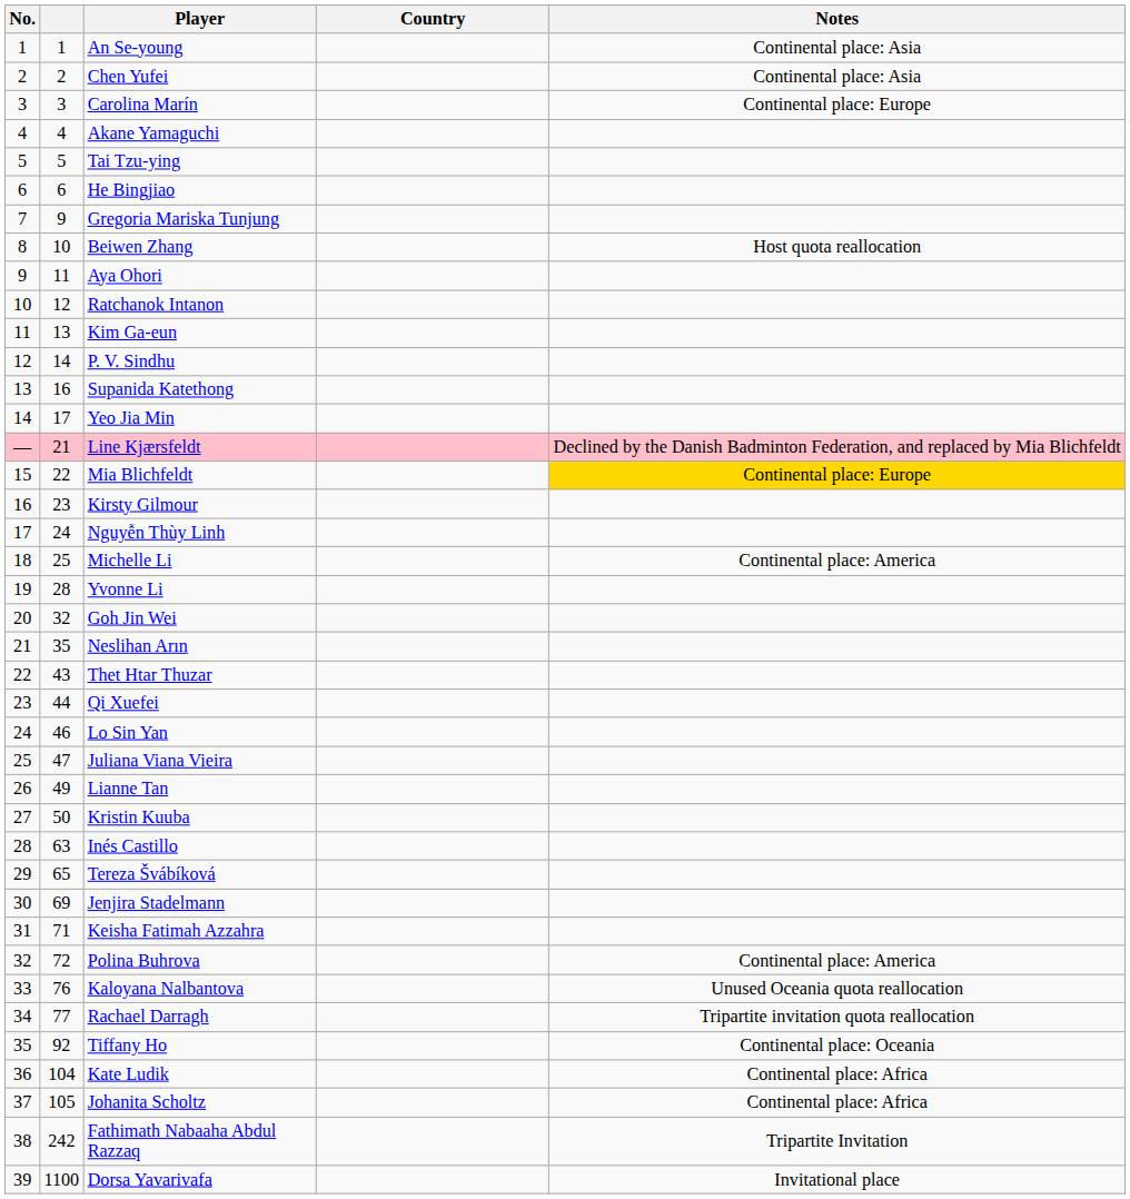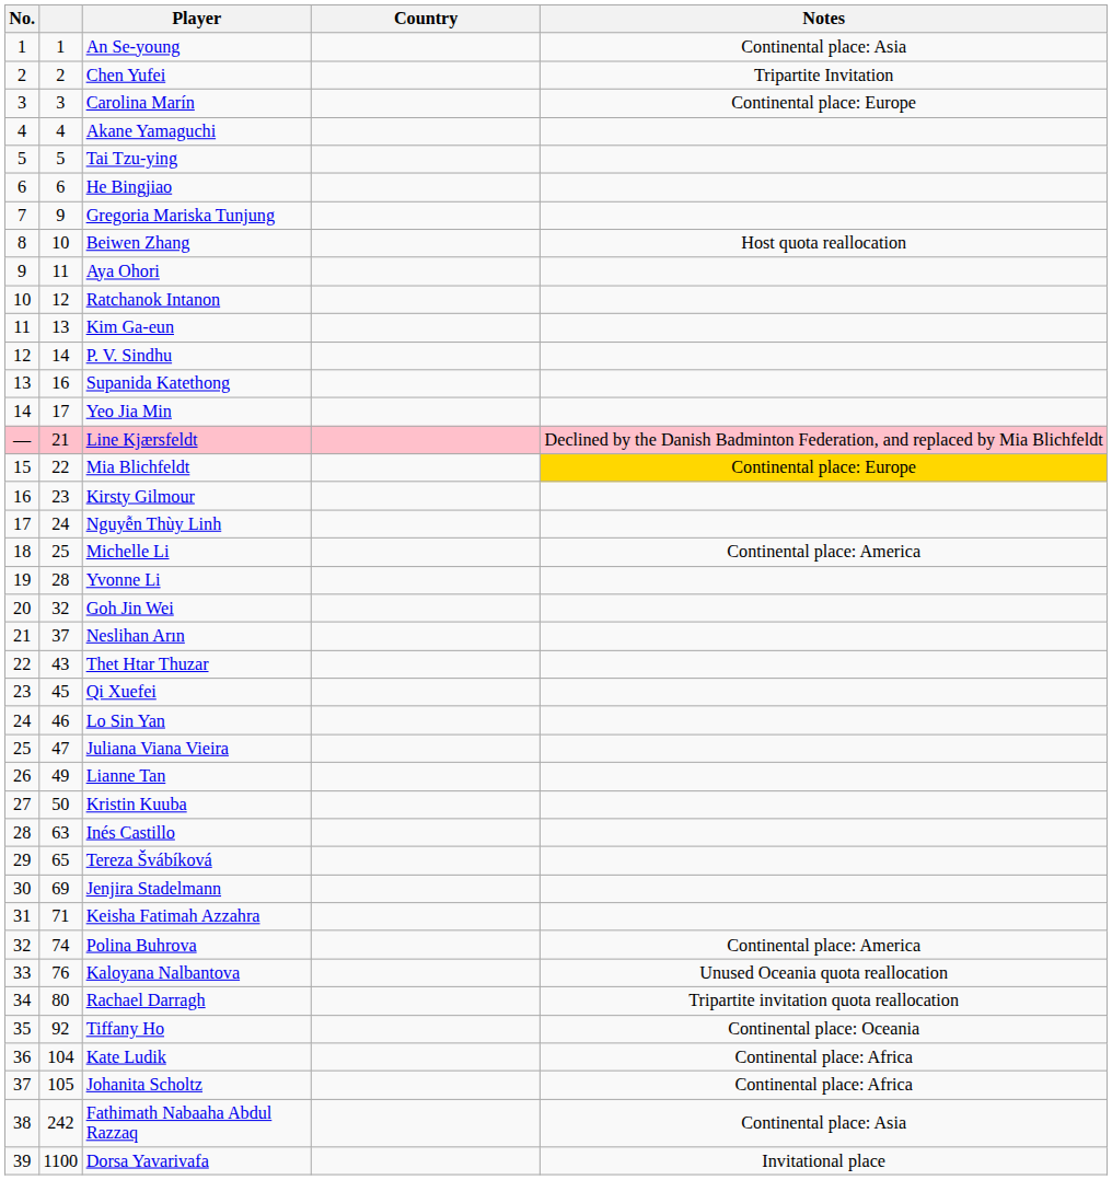Chen Yufei | Notes: Continental place: Asia -> Tripartite Invitation
Neslihan Arın | column 2: 35 -> 37
Qi Xuefei | column 2: 44 -> 45
Polina Buhrova | column 2: 72 -> 74
Rachael Darragh | column 2: 77 -> 80
Fathimath Nabaaha Abdul Razzaq | Notes: Tripartite Invitation -> Continental place: Asia
